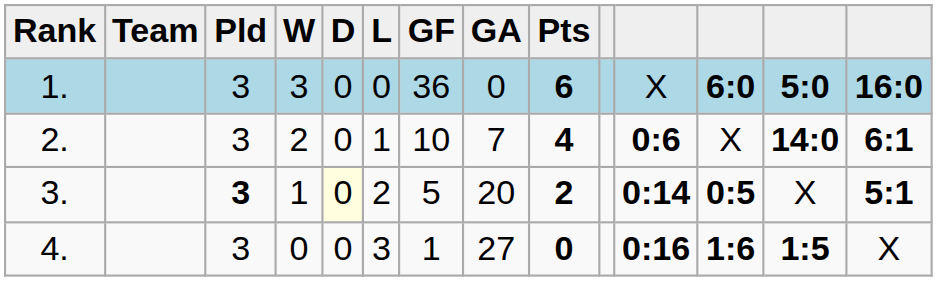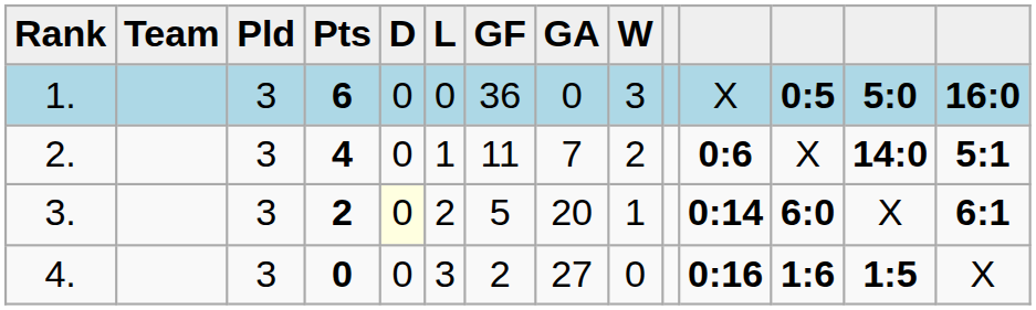columns swapped: W <-> Pts
1. | column 12: 6:0 -> 0:5
2. | GF: 10 -> 11
2. | column 14: 6:1 -> 5:1
3. | Pld: bold -> normal
3. | column 12: 0:5 -> 6:0
3. | column 14: 5:1 -> 6:1
4. | GF: 1 -> 2
